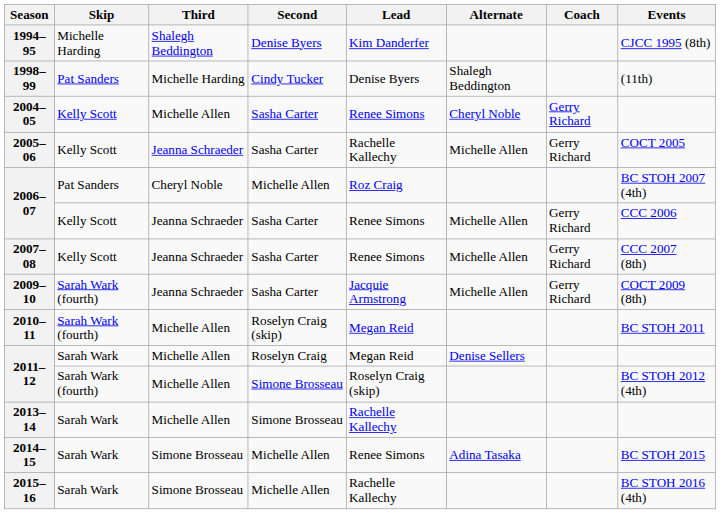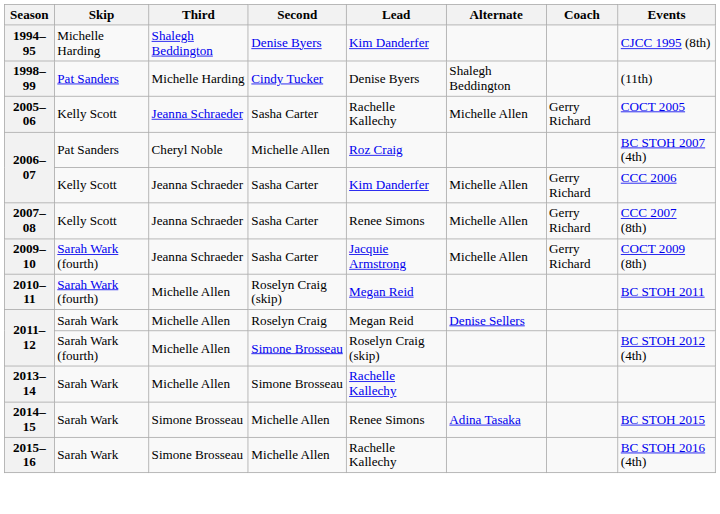- row: 2004–05 | Kelly Scott | Michelle Allen | Sasha Carter | Renee Simons | Cheryl Noble | Gerry Richard
2006–07 / Sasha Carter | Lead: Renee Simons -> Kim Danderfer
